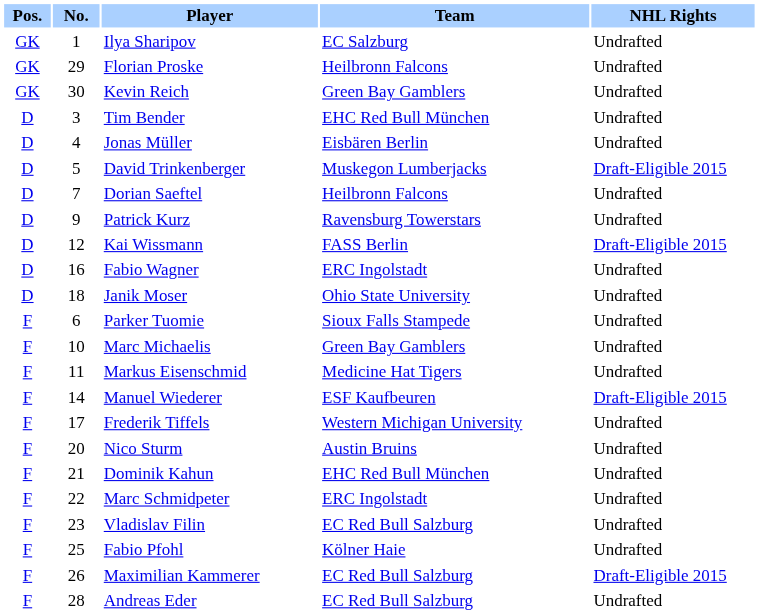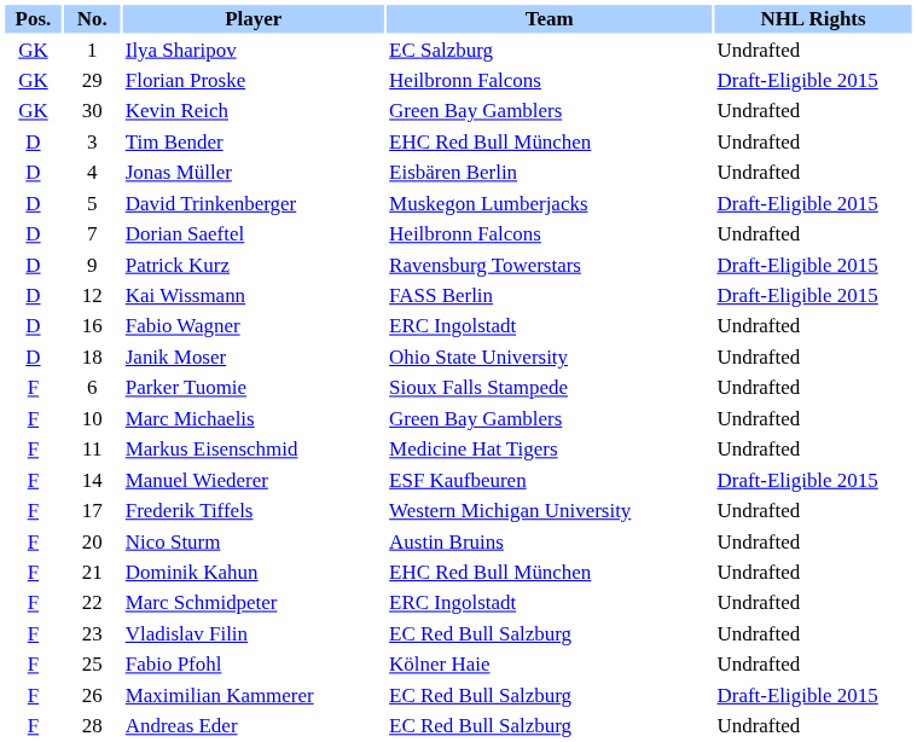Florian Proske | NHL Rights: Undrafted -> Draft-Eligible 2015
Patrick Kurz | NHL Rights: Undrafted -> Draft-Eligible 2015
